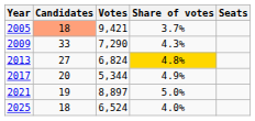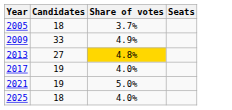- column: Votes | 9,421 | 7,290 | 6,824 | 5,344 | 8,897 | 6,524
2005 | Candidates: lightsalmon background -> no background
2009 | Share of votes: 4.3% -> 4.9%
2017 | Candidates: 20 -> 19
2017 | Share of votes: 4.9% -> 4.0%
